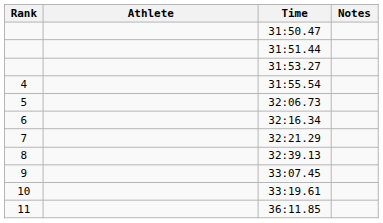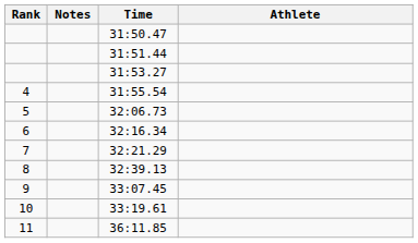columns swapped: Athlete <-> Notes
